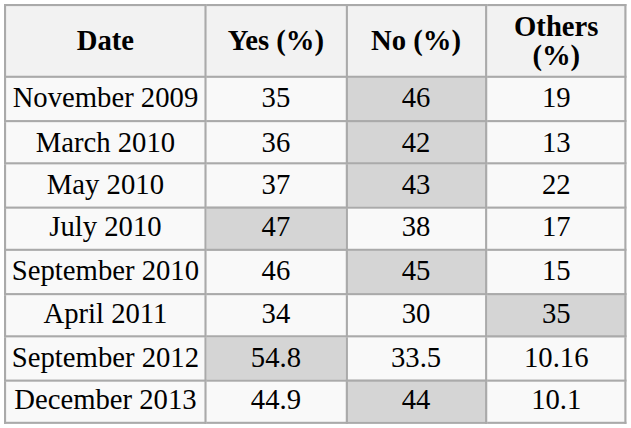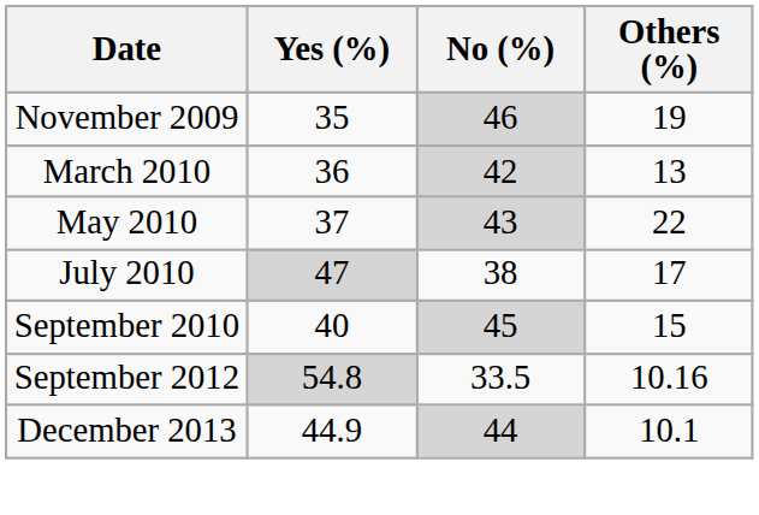September 2010 | Yes (%): 46 -> 40
- row: April 2011 | 34 | 30 | 35
